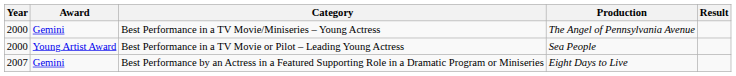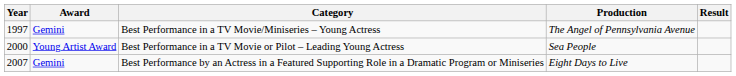Best Performance in a TV Movie/Miniseries – Young Actress | Year: 2000 -> 1997
